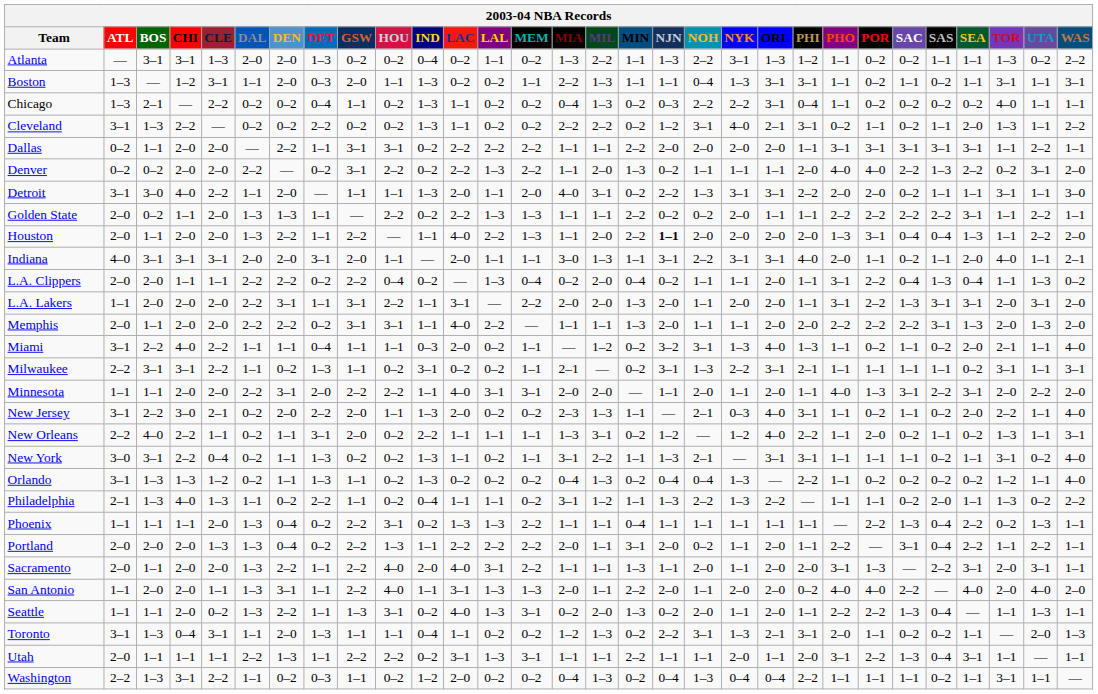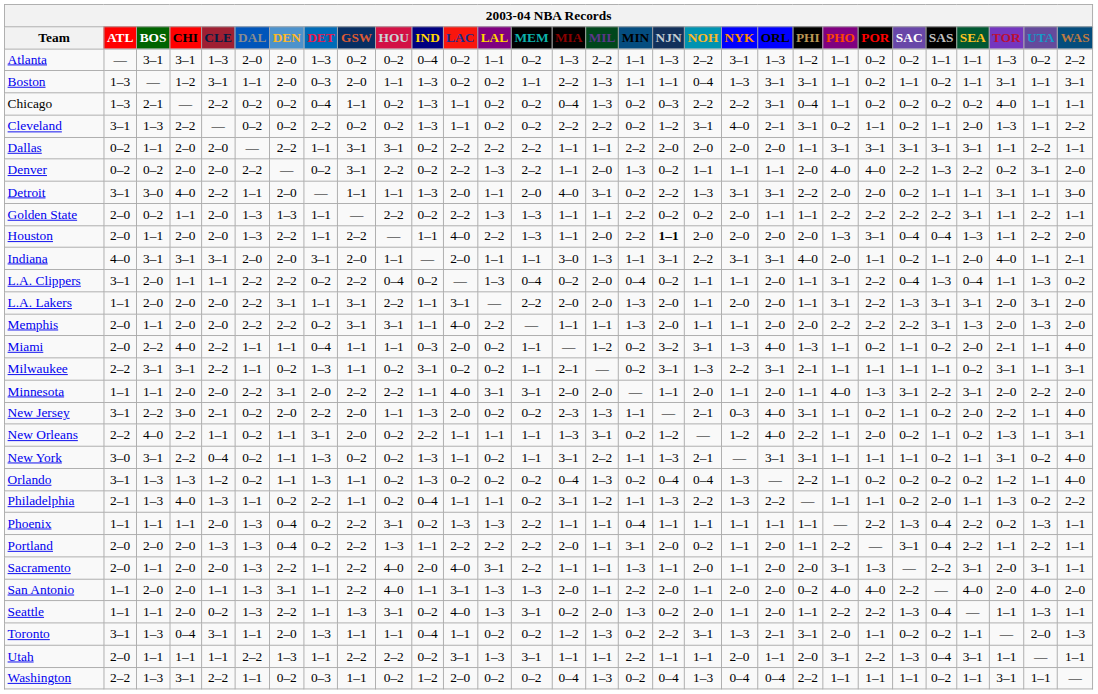L.A. Clippers | ATL: 2–0 -> 3–1
Miami | ATL: 3–1 -> 2–0
